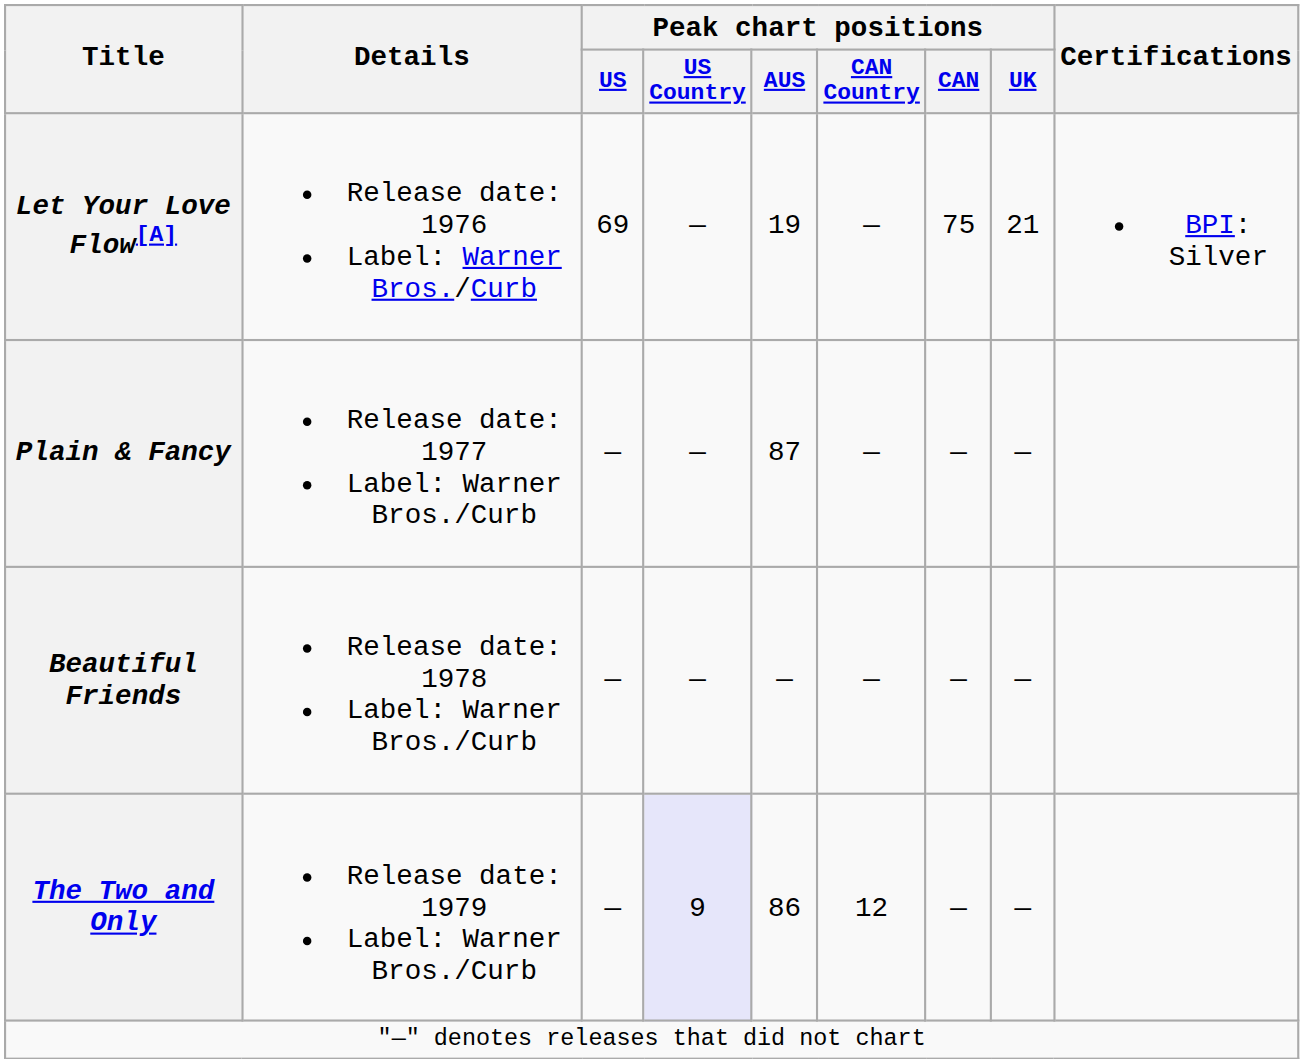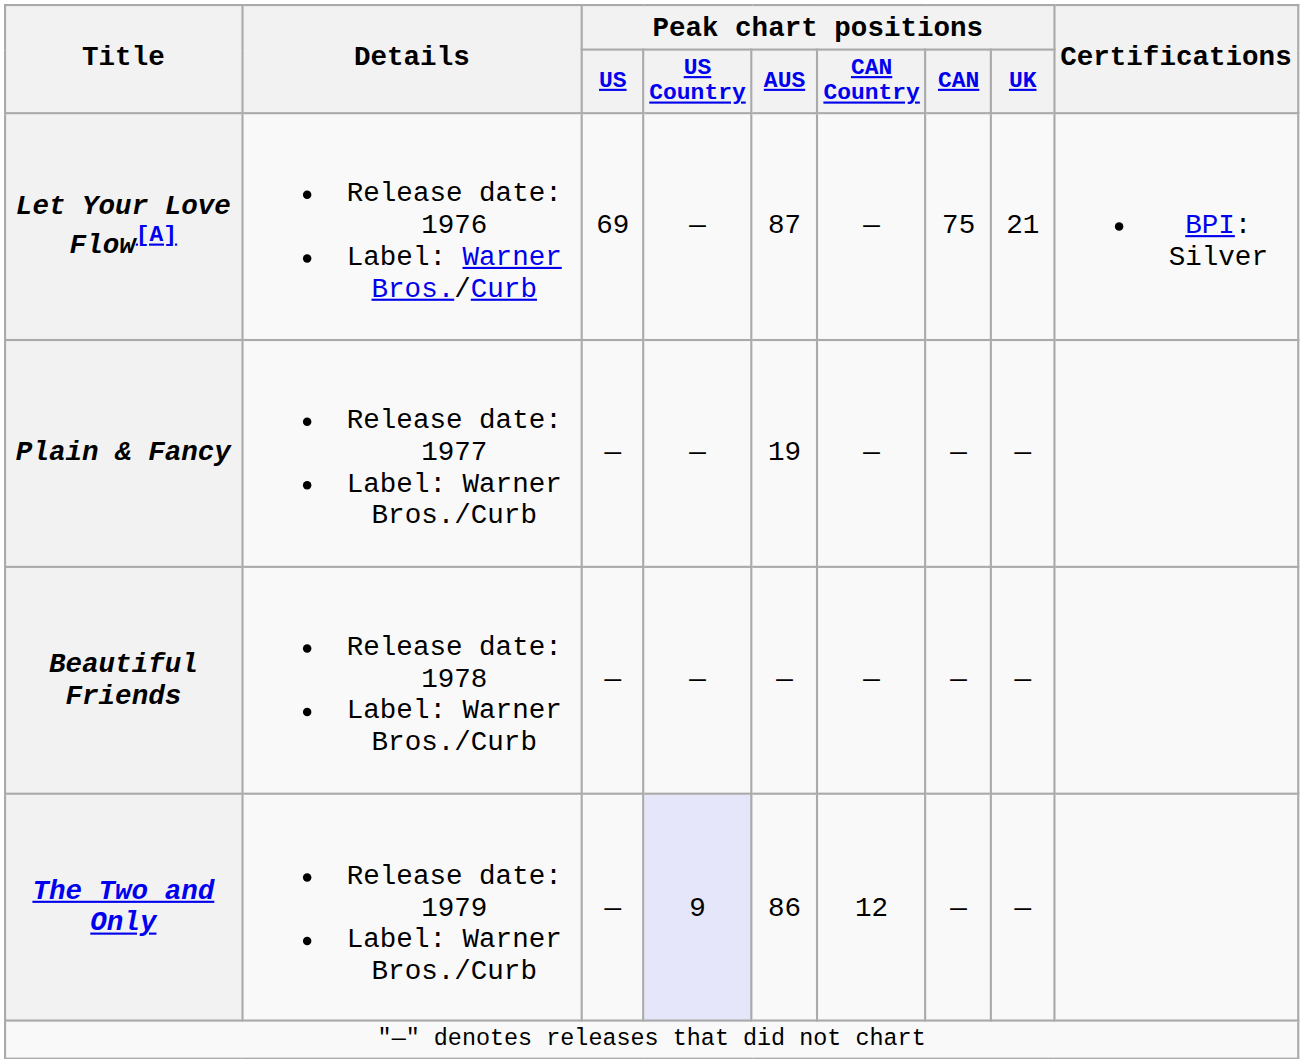Let Your Love Flow[A] | Peak chart positions / AUS: 19 -> 87
Plain & Fancy | Peak chart positions / AUS: 87 -> 19
